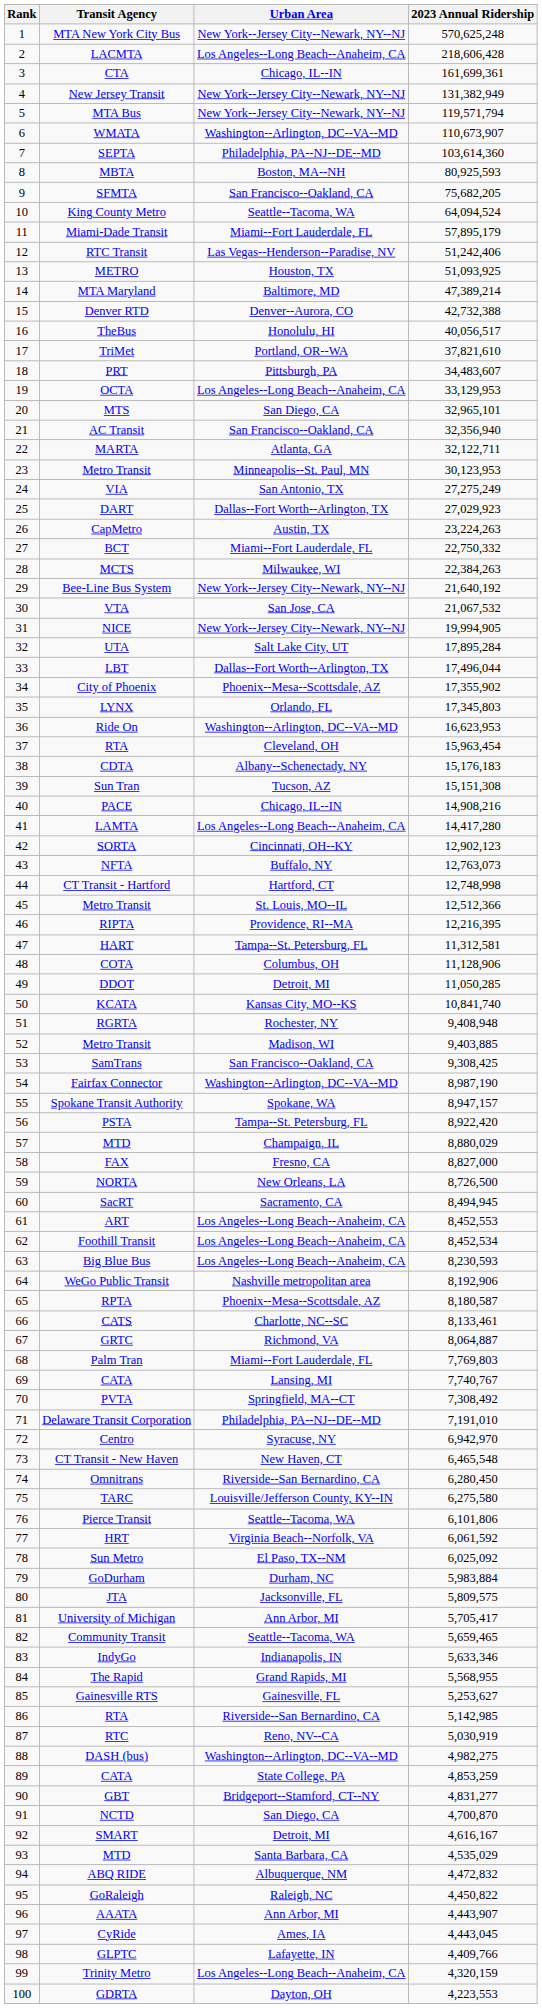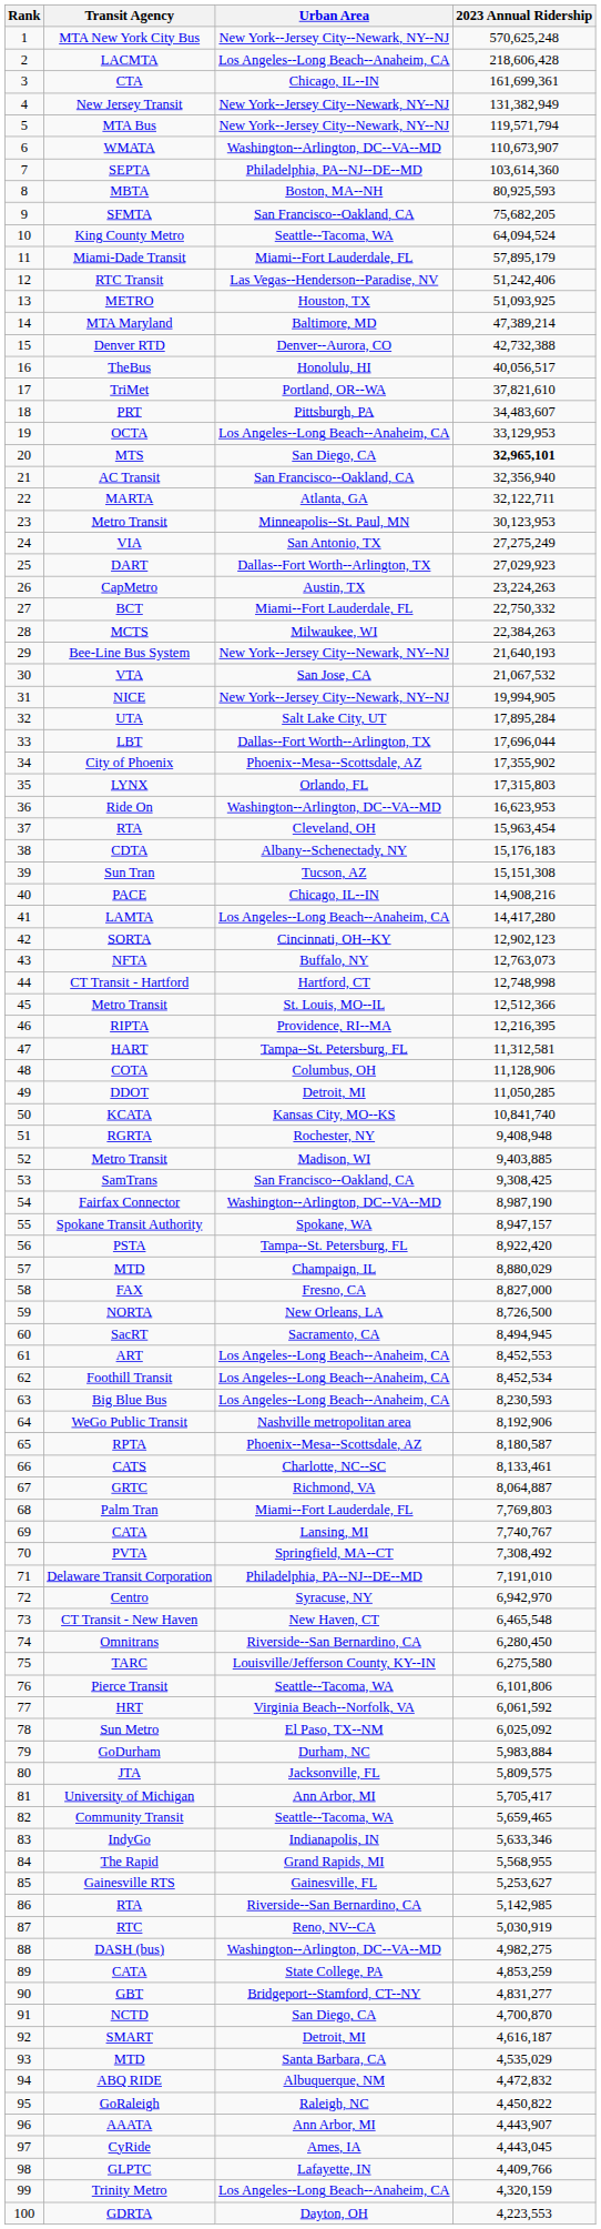MTS | 2023 Annual Ridership: normal -> bold
Bee-Line Bus System | 2023 Annual Ridership: 21,640,192 -> 21,640,193
LBT | 2023 Annual Ridership: 17,496,044 -> 17,696,044
LYNX | 2023 Annual Ridership: 17,345,803 -> 17,315,803
SMART | 2023 Annual Ridership: 4,616,167 -> 4,616,187
